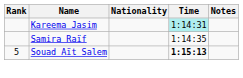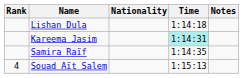+ row: Lishan Dula | 1:14:18
Souad Aït Salem | Rank: 5 -> 4
Souad Aït Salem | Time: bold -> normal
